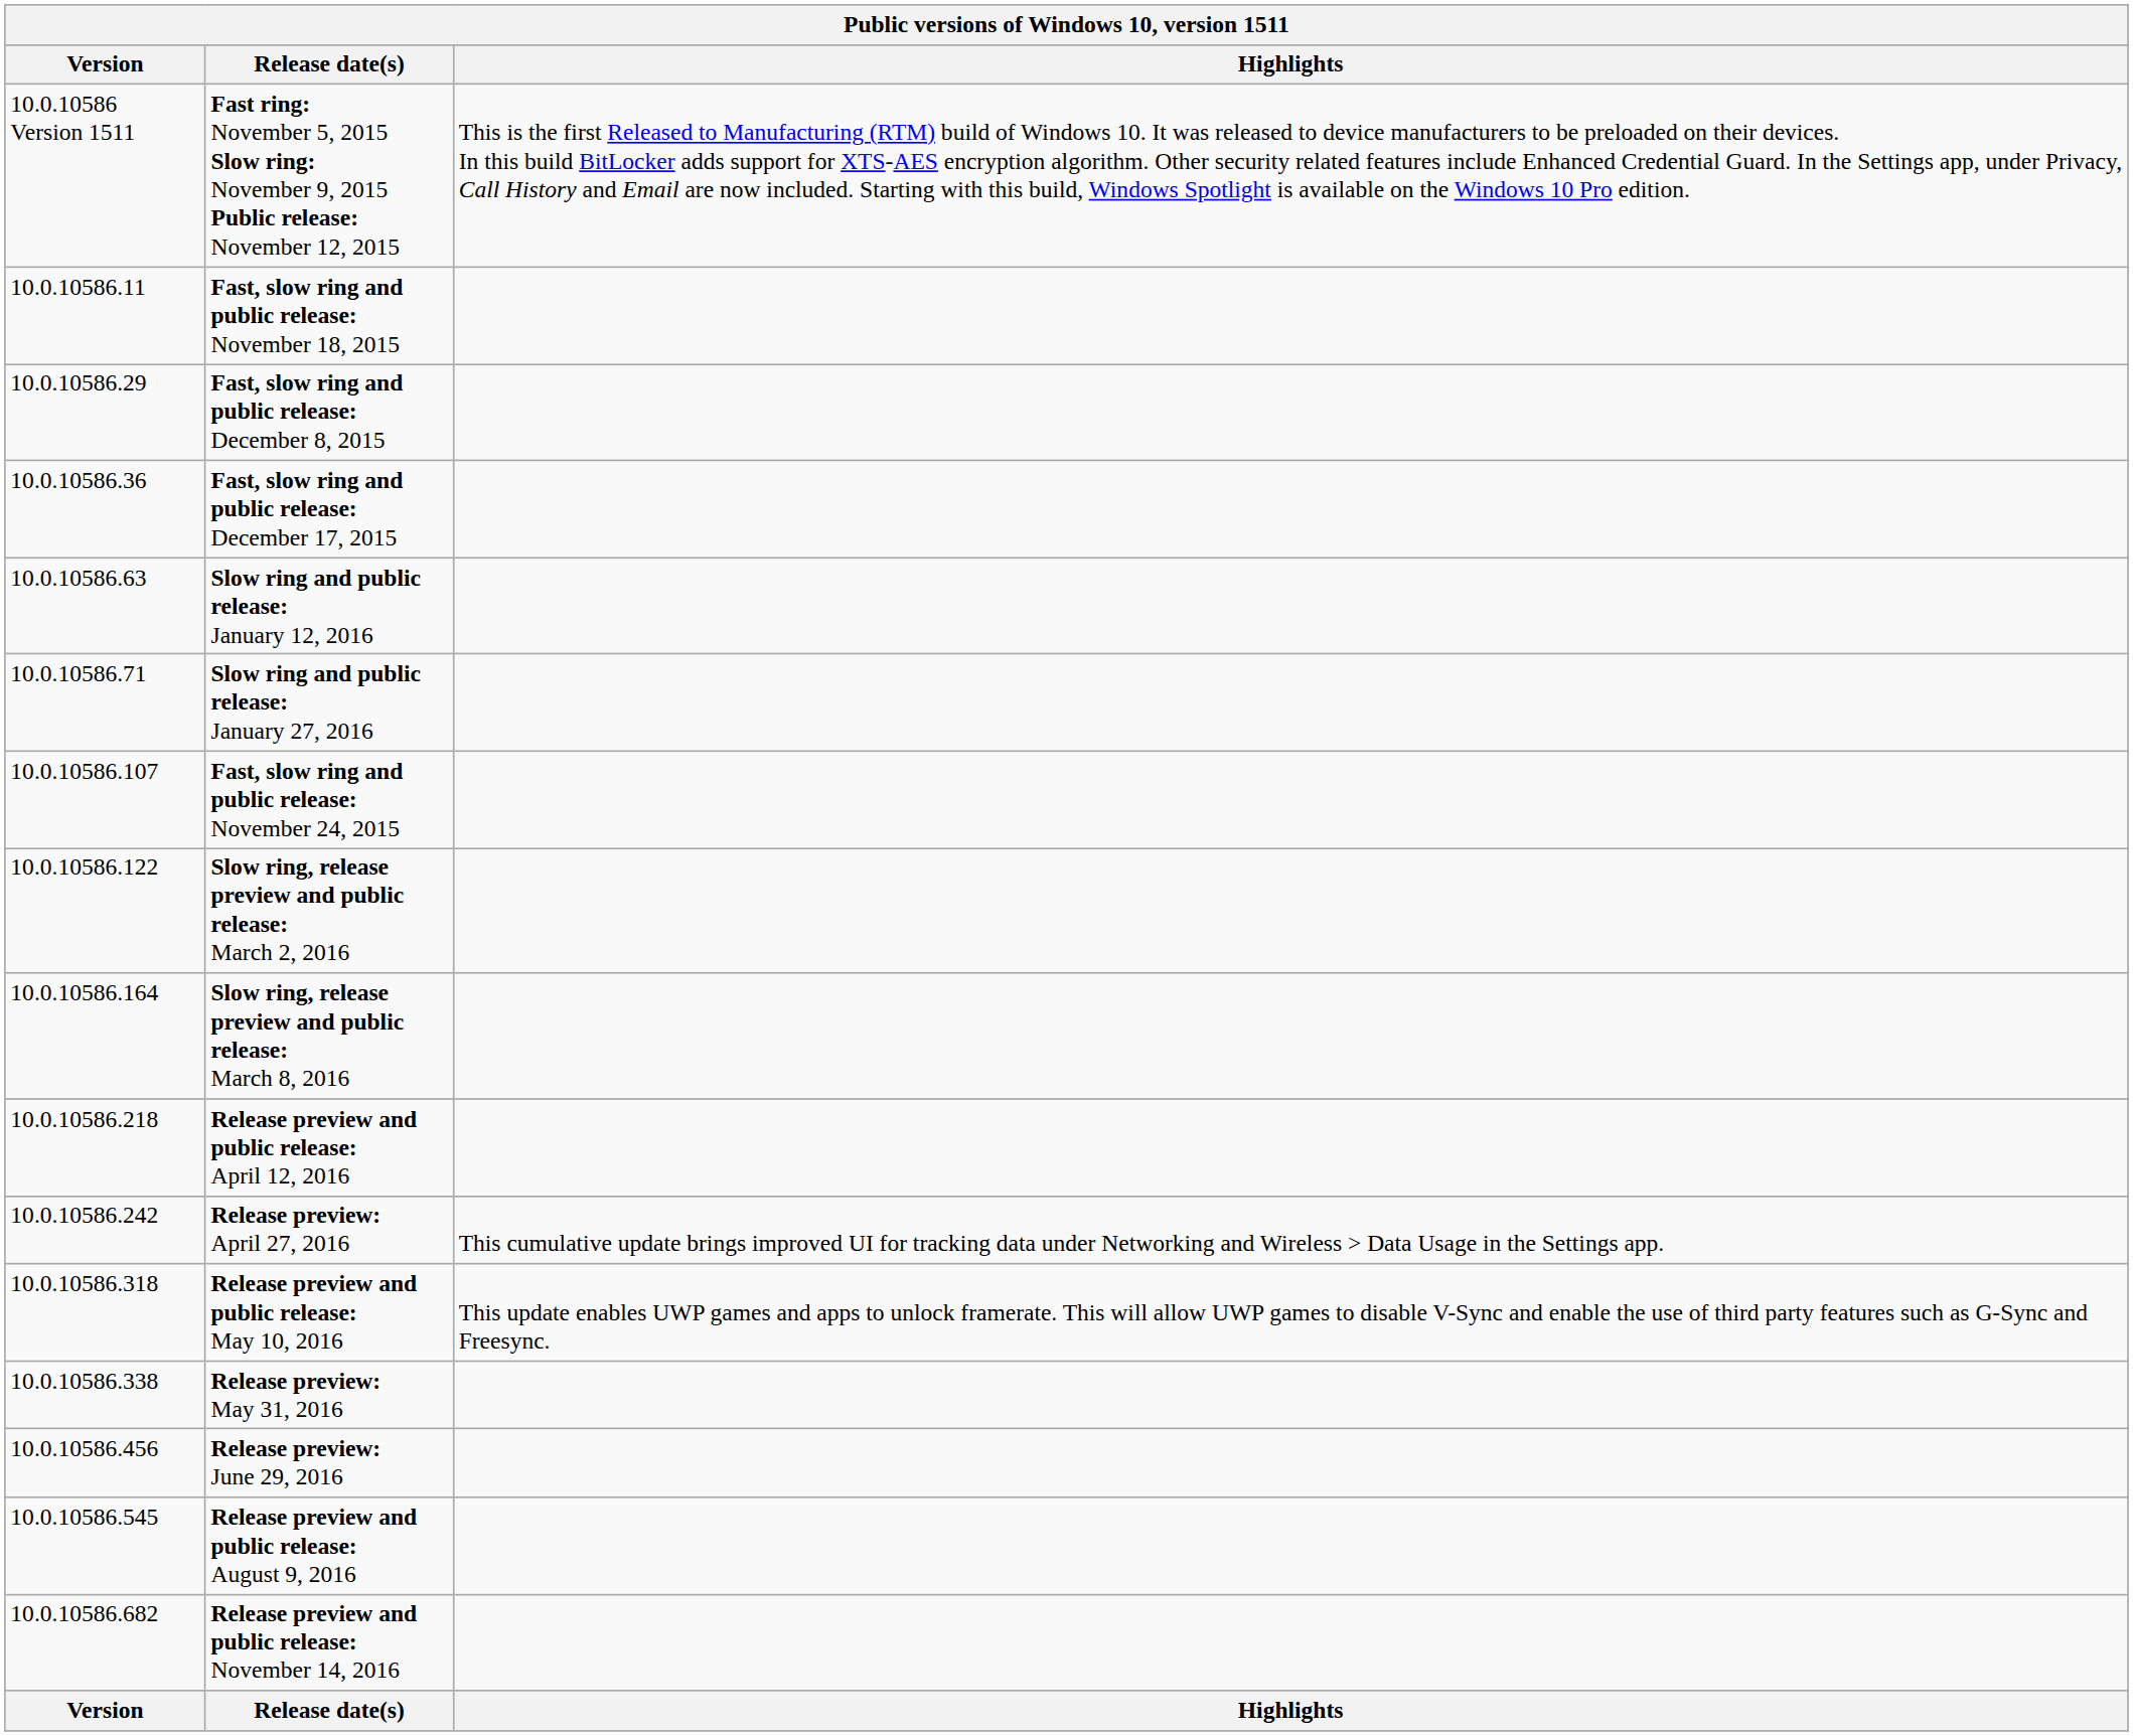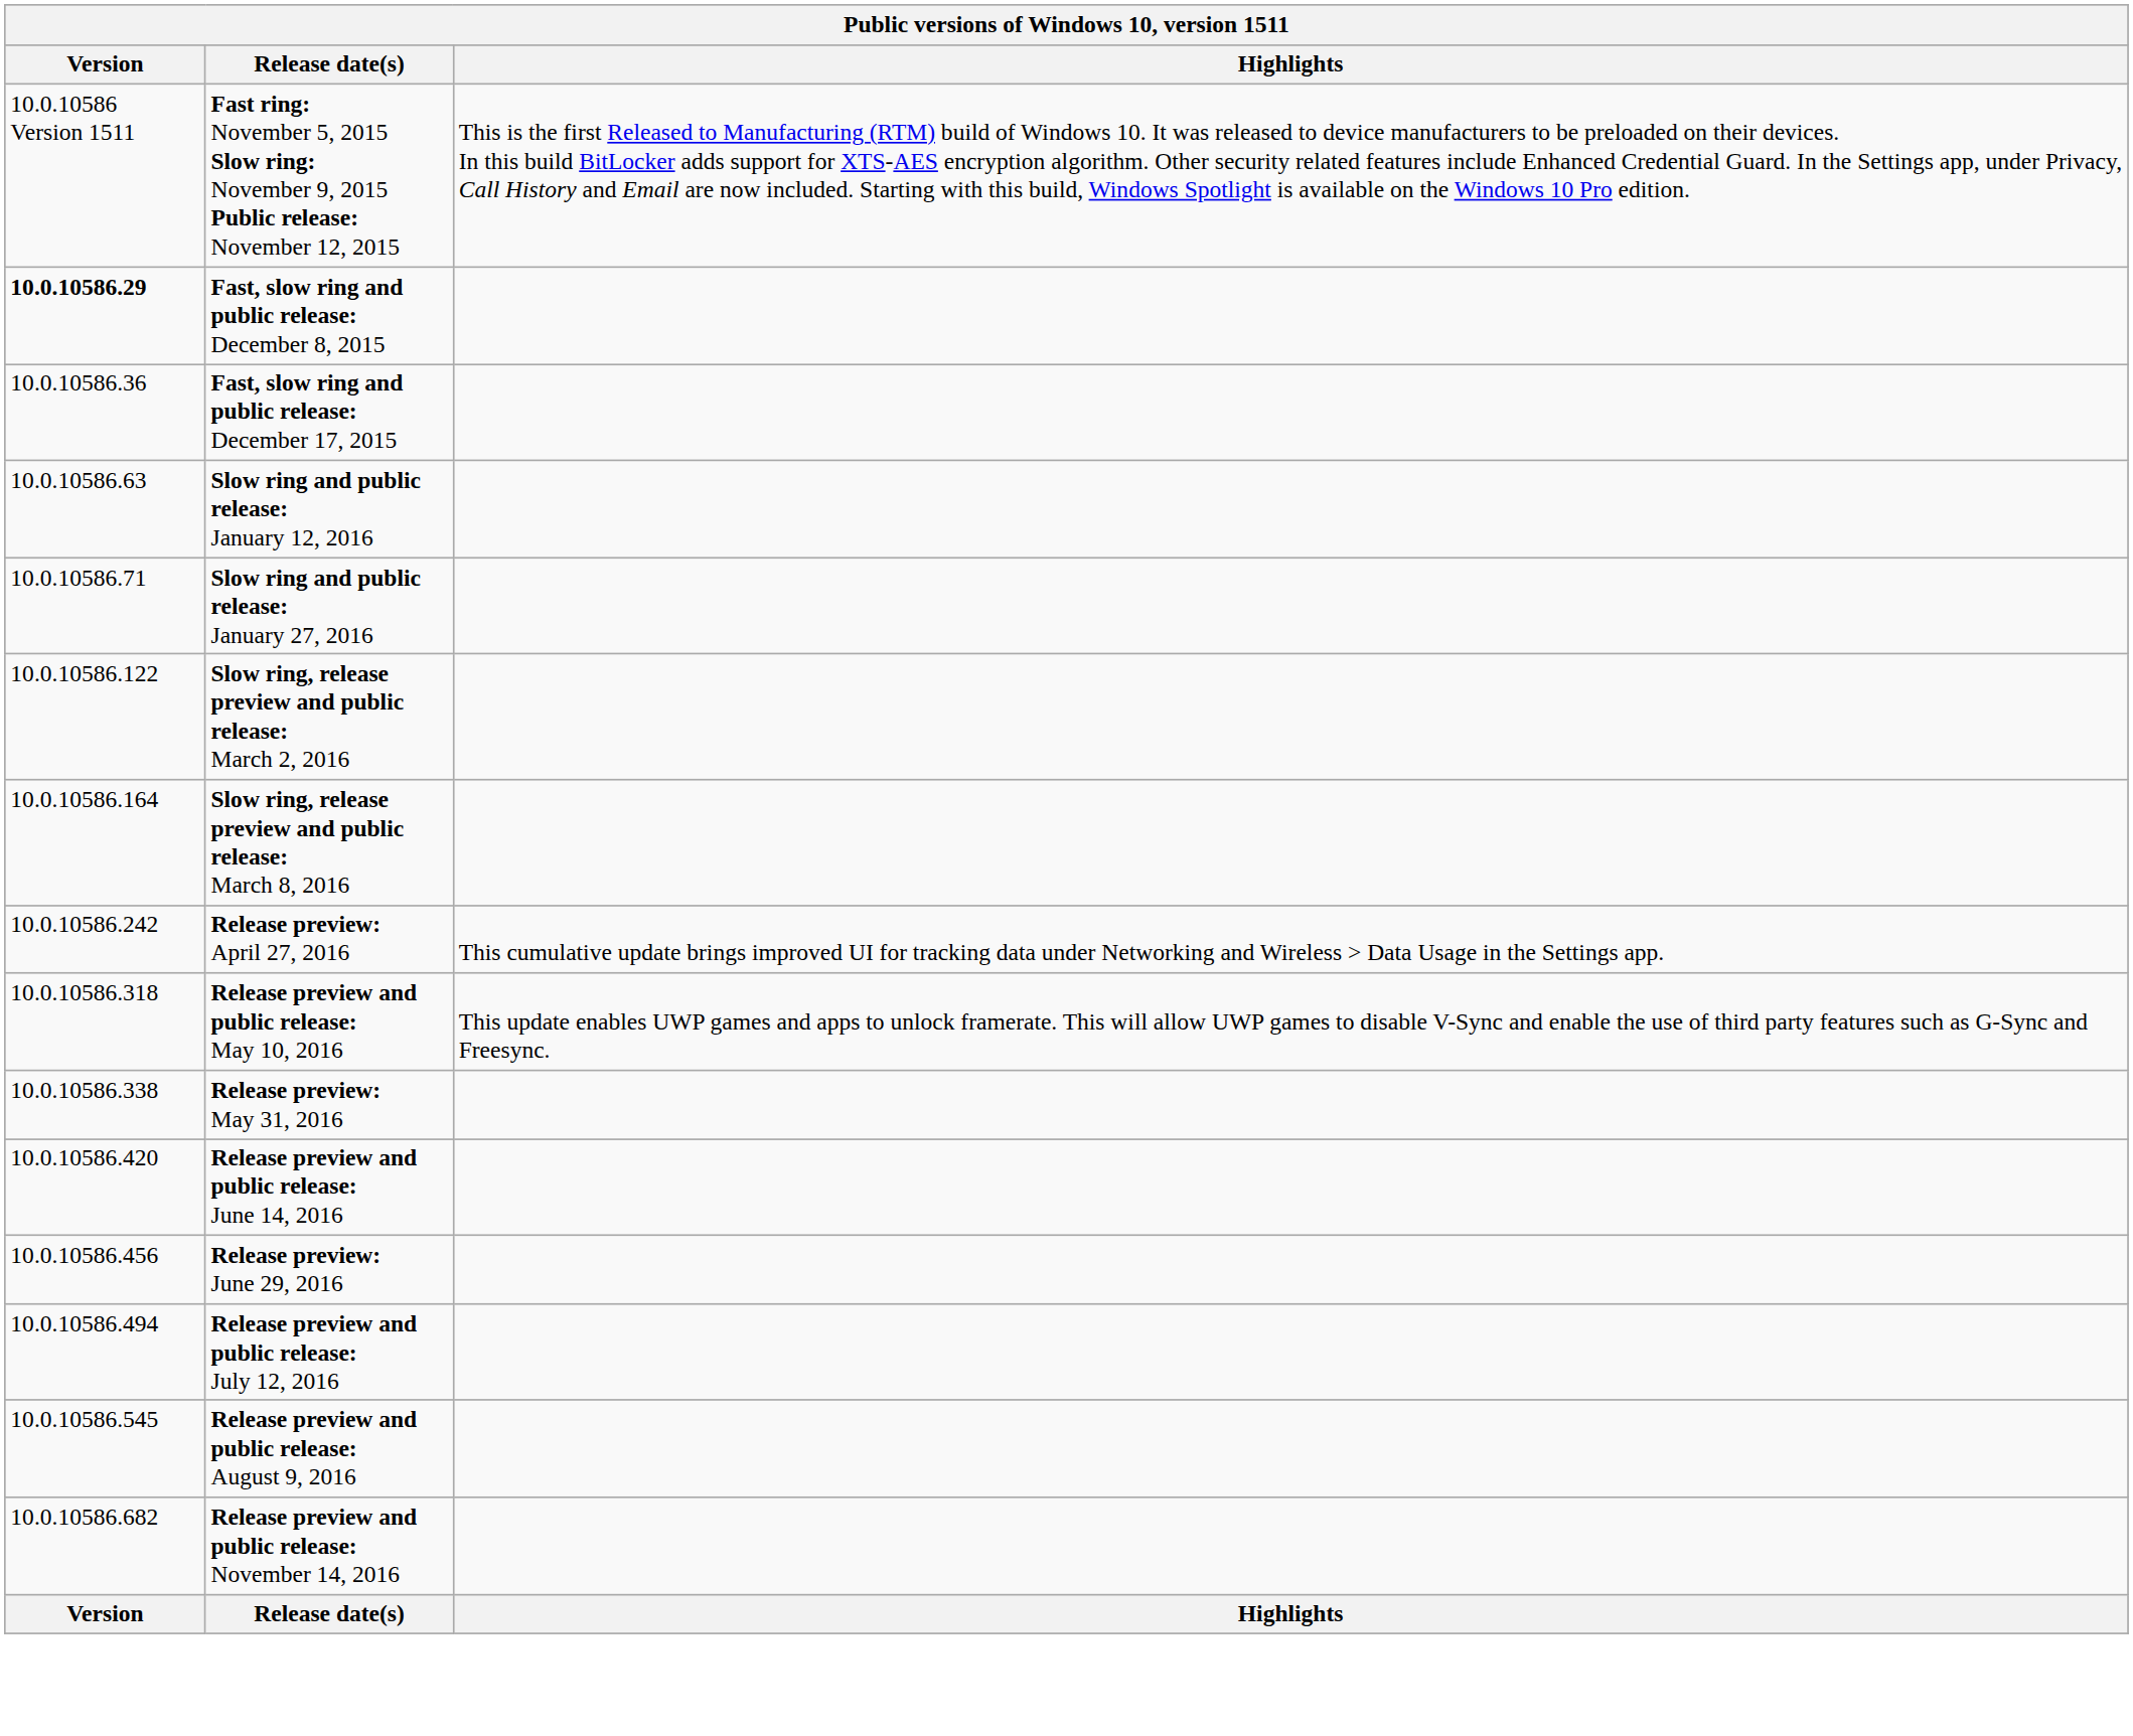- row: 10.0.10586.11 | Fast, slow ring and public release: November 18, 2015
Fast, slow ring and public release: December 8, 2015 | Version: normal -> bold
- row: 10.0.10586.107 | Fast, slow ring and public release: November 24, 2015
- row: 10.0.10586.218 | Release preview and public release: April 12, 2016
+ row: 10.0.10586.420 | Release preview and public release: June 14, 2016
+ row: 10.0.10586.494 | Release preview and public release: July 12, 2016
